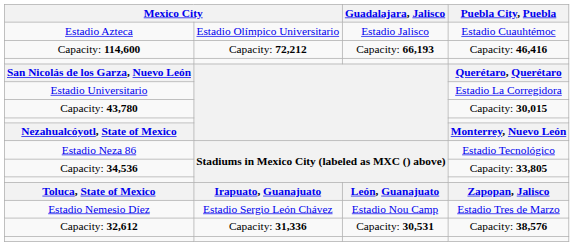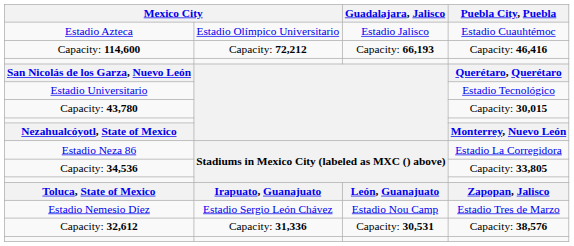Estadio Universitario | Puebla City, Puebla: Estadio La Corregidora -> Estadio Tecnológico
Estadio Neza 86 | Puebla City, Puebla: Estadio Tecnológico -> Estadio La Corregidora
